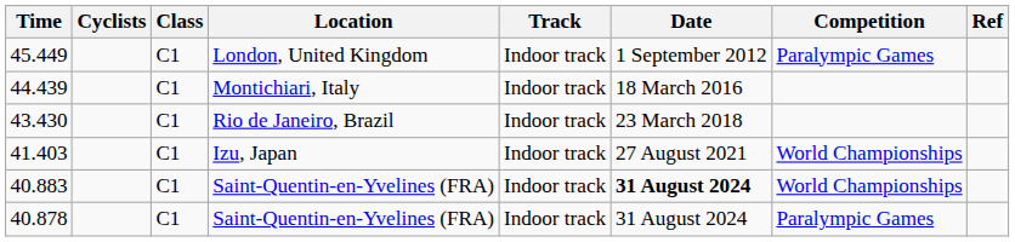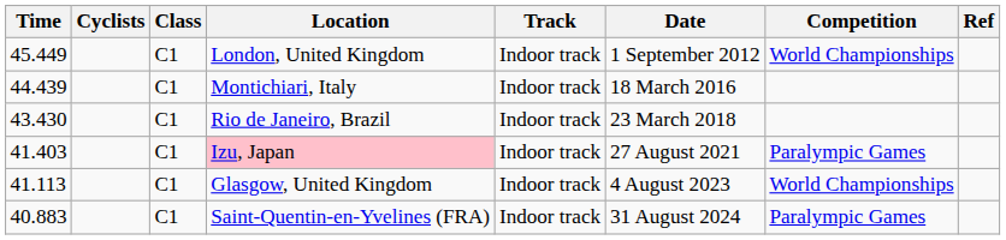45.449 | Competition: Paralympic Games -> World Championships
41.403 | Location: no background -> pink background
41.403 | Competition: World Championships -> Paralympic Games
+ row: 41.113 | C1 | Glasgow, United Kingdom | Indoor track | 4 August 2023 | World Championships
40.883 | Date: bold -> normal
40.883 | Competition: World Championships -> Paralympic Games
- row: 40.878 | C1 | Saint-Quentin-en-Yvelines (FRA) | Indoor track | 31 August 2024 | Paralympic Games
